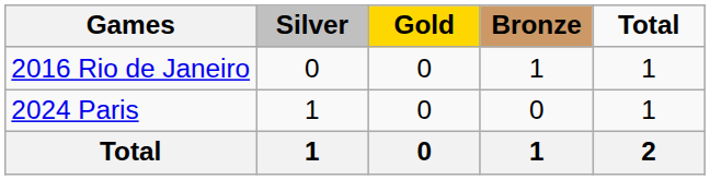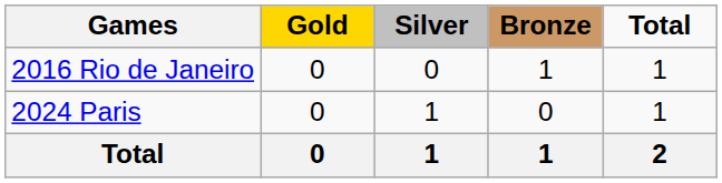columns swapped: Gold <-> Silver
